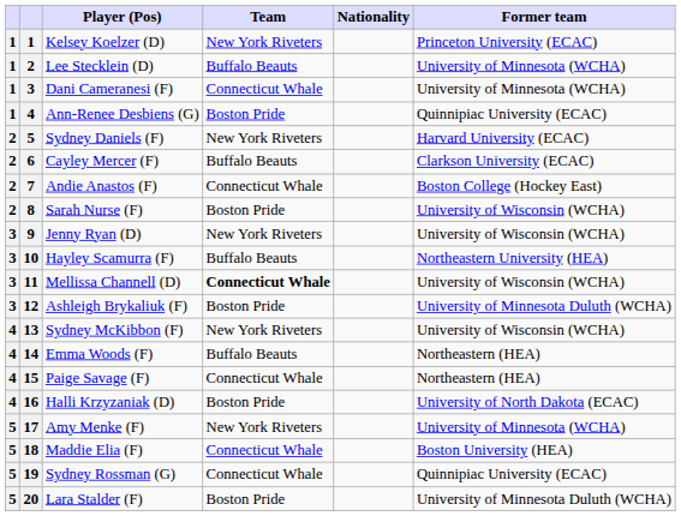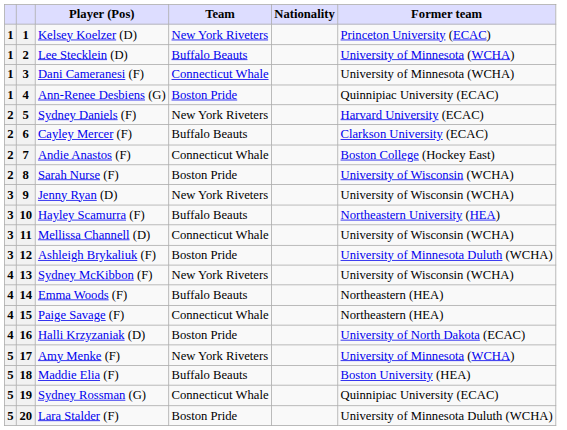Mellissa Channell (D) | Team: bold -> normal
Maddie Elia (F) | Team: Connecticut Whale -> Buffalo Beauts
